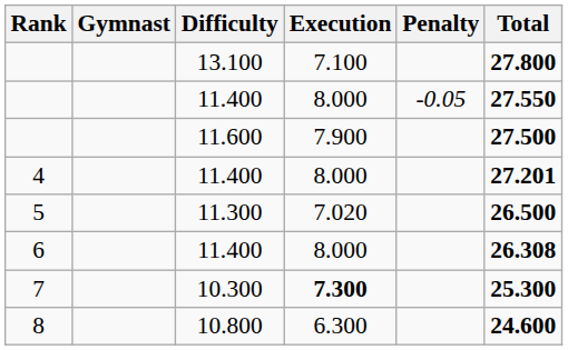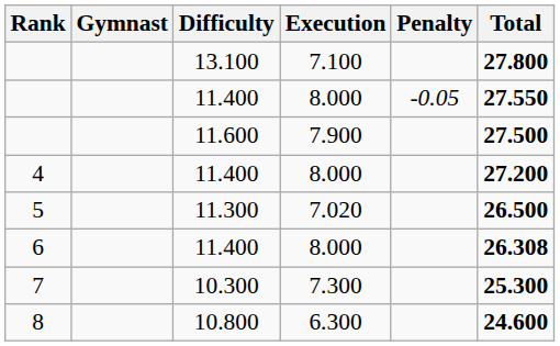4 | Total: 27.201 -> 27.200
7 | Execution: bold -> normal
